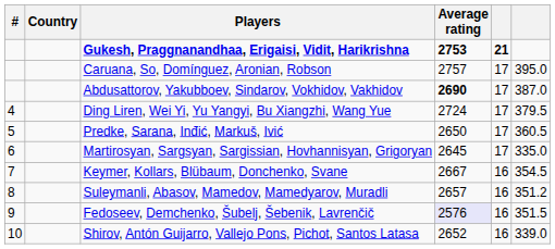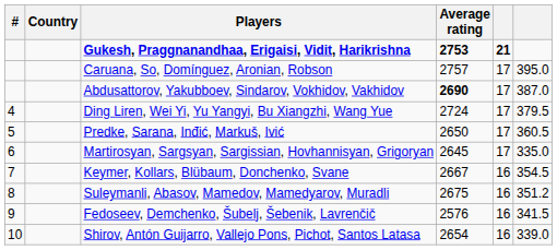Suleymanli, Abasov, Mamedov, Mamedyarov, Muradli | Average rating: 2657 -> 2675
Fedoseev, Demchenko, Šubelj, Šebenik, Lavrenčič | Average rating: lavender background -> no background
Fedoseev, Demchenko, Šubelj, Šebenik, Lavrenčič | column 6: 351.5 -> 341.5
Shirov, Antón Guijarro, Vallejo Pons, Pichot, Santos Latasa | Average rating: 2652 -> 2654
